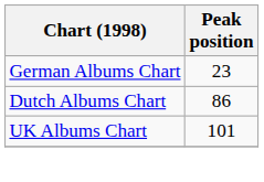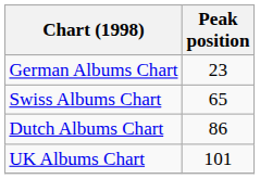+ row: Swiss Albums Chart | 65
